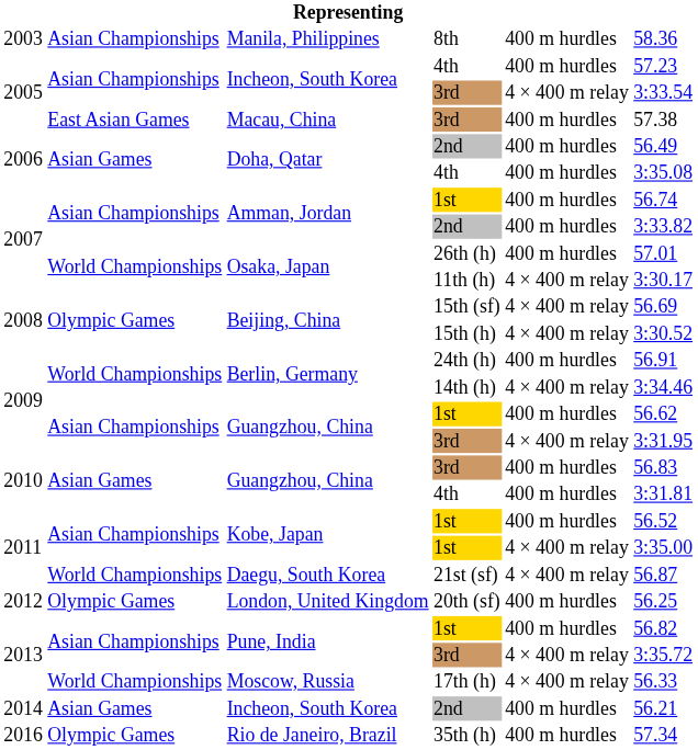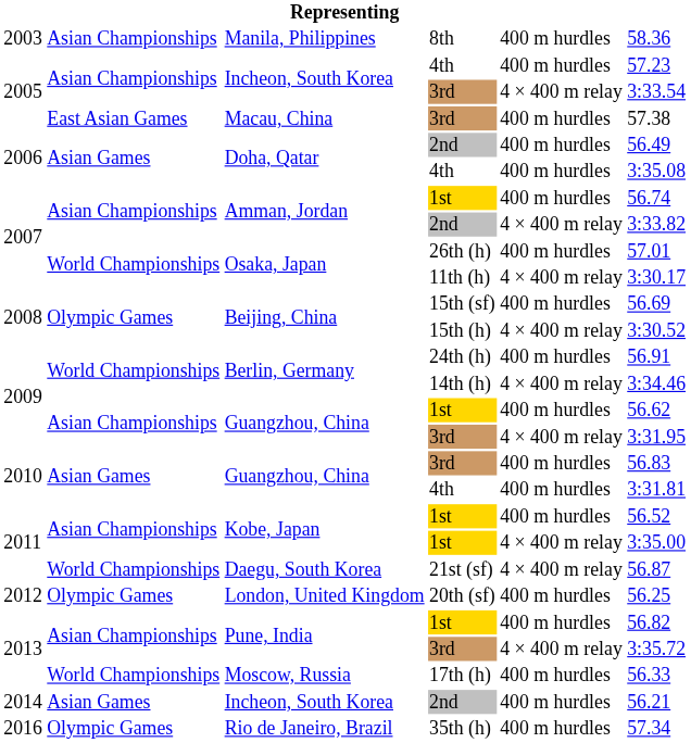Amman, Jordan / 2nd | column 5: 400 m hurdles -> 4 × 400 m relay
Beijing, China / 15th (sf) | column 5: 4 × 400 m relay -> 400 m hurdles
Moscow, Russia | column 5: 4 × 400 m relay -> 400 m hurdles
